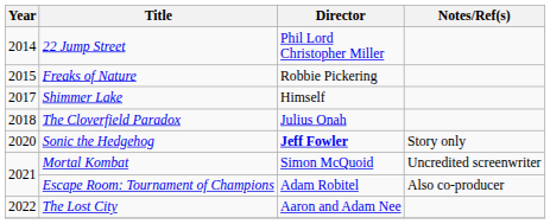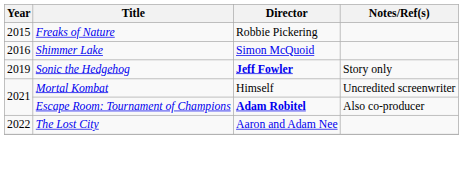- row: 2014 | 22 Jump Street | Phil Lord Christopher Miller
Shimmer Lake | Year: 2017 -> 2016
Shimmer Lake | Director: Himself -> Simon McQuoid
- row: 2018 | The Cloverfield Paradox | Julius Onah
Sonic the Hedgehog | Year: 2020 -> 2019
Mortal Kombat | Director: Simon McQuoid -> Himself
Escape Room: Tournament of Champions | Director: normal -> bold
